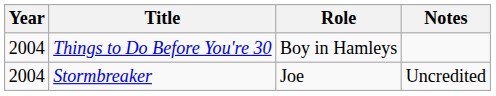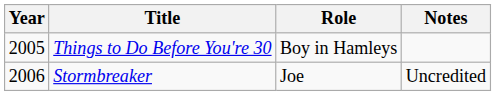Things to Do Before You're 30 | Year: 2004 -> 2005
Stormbreaker | Year: 2004 -> 2006
